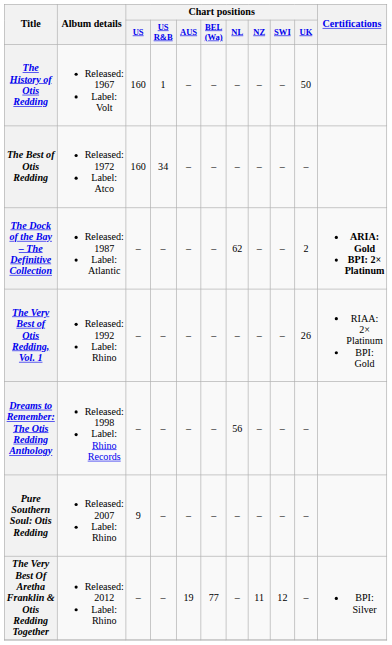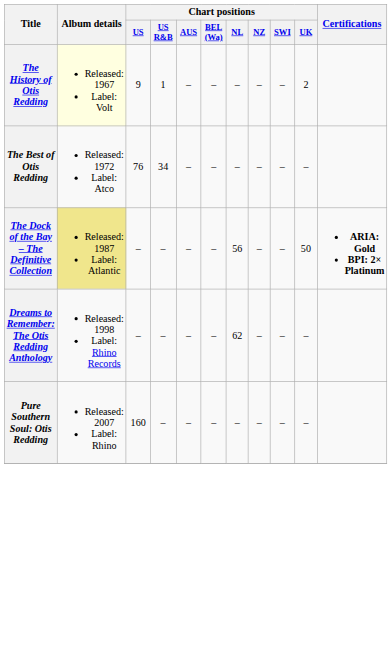The History of Otis Redding | Album details: no background -> lightyellow background
The History of Otis Redding | Chart positions / US: 160 -> 9
The History of Otis Redding | Chart positions / UK: 50 -> 2
The Best of Otis Redding | Chart positions / US: 160 -> 76
The Dock of the Bay – The Definitive Collection | Album details: no background -> khaki background
The Dock of the Bay – The Definitive Collection | Chart positions / NL: 62 -> 56
The Dock of the Bay – The Definitive Collection | Chart positions / UK: 2 -> 50
- row: The Very Best of Otis Redding, Vol. 1 | Released: 1992 Label: Rhino | – | – | – | – | – | – | – | 26 | RIAA: 2× Platinum BPI: Gold
Dreams to Remember: The Otis Redding Anthology | Chart positions / NL: 56 -> 62
Pure Southern Soul: Otis Redding | Chart positions / US: 9 -> 160
- row: The Very Best Of Aretha Franklin & Otis Redding Together | Released: 2012 Label: Rhino | – | – | 19 | 77 | – | 11 | 12 | – | BPI: Silver
